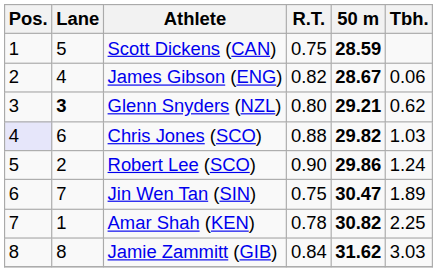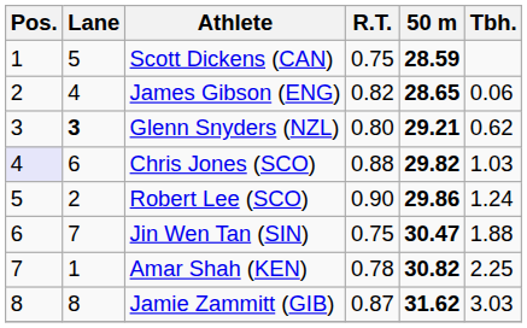James Gibson (ENG) | 50 m: 28.67 -> 28.65
Jin Wen Tan (SIN) | Tbh.: 1.89 -> 1.88
Jamie Zammitt (GIB) | R.T.: 0.84 -> 0.87
